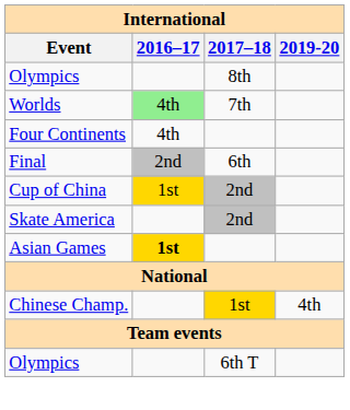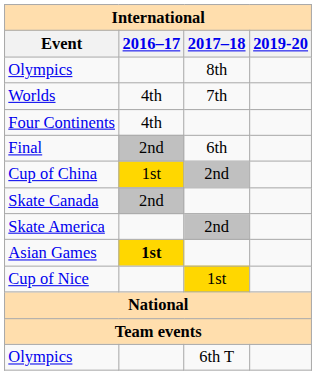Worlds | 2016–17: lightgreen background -> no background
+ row: Skate Canada | 2nd
+ row: Cup of Nice | 1st
- row: Chinese Champ. | 1st | 4th
